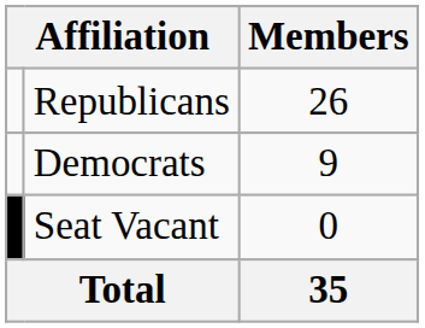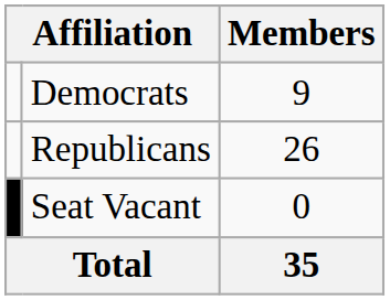rows swapped: Republicans <-> Democrats
